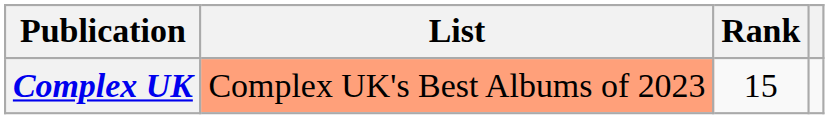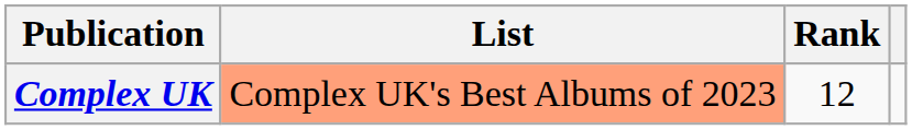Complex UK | Rank: 15 -> 12
